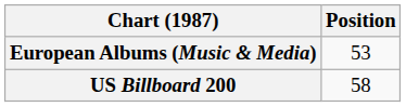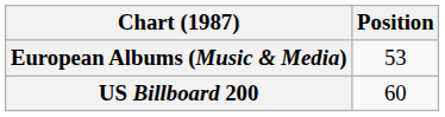US Billboard 200 | Position: 58 -> 60
